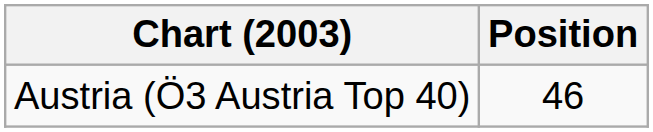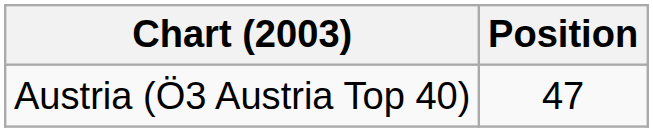Austria (Ö3 Austria Top 40) | Position: 46 -> 47
